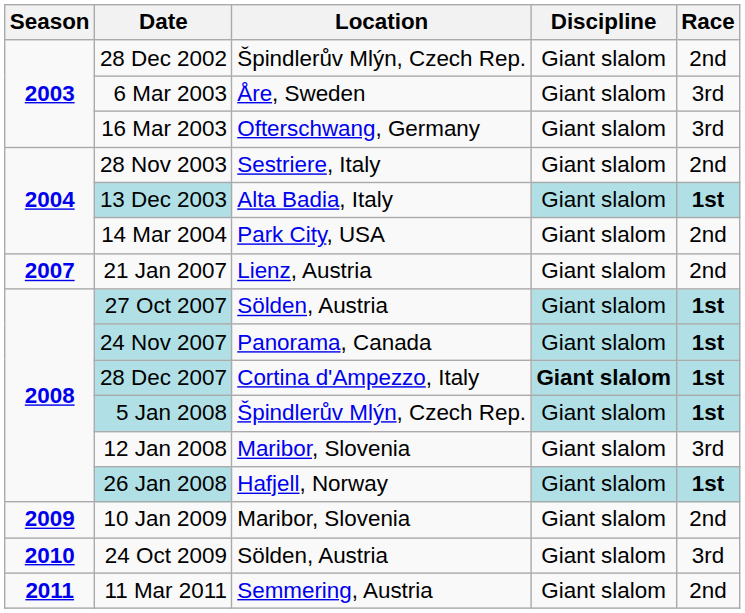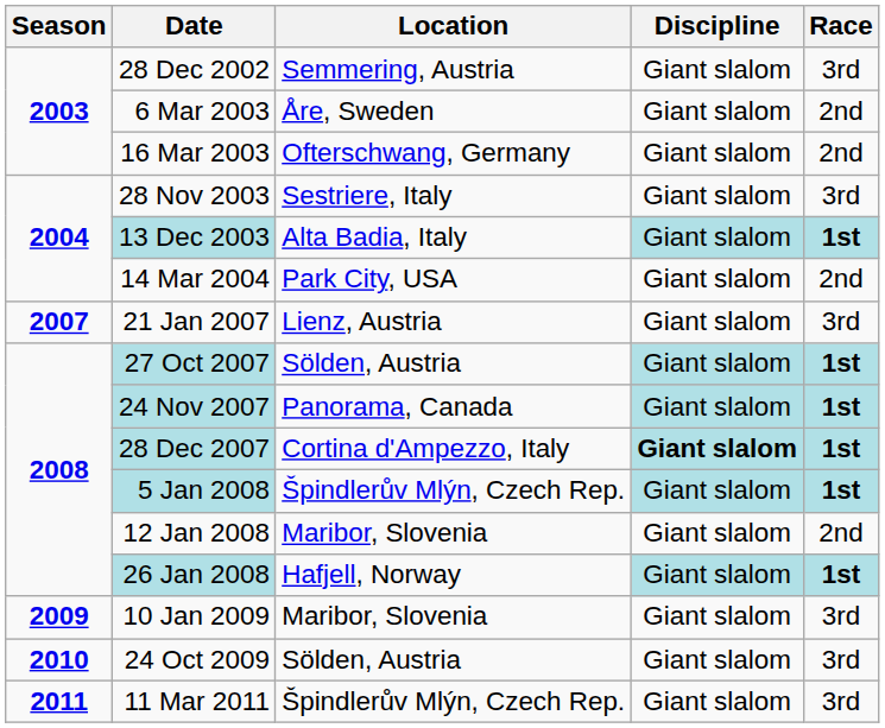28 Dec 2002 | Location: Špindlerův Mlýn, Czech Rep. -> Semmering, Austria
28 Dec 2002 | Race: 2nd -> 3rd
6 Mar 2003 | Race: 3rd -> 2nd
16 Mar 2003 | Race: 3rd -> 2nd
28 Nov 2003 | Race: 2nd -> 3rd
21 Jan 2007 | Race: 2nd -> 3rd
12 Jan 2008 | Race: 3rd -> 2nd
10 Jan 2009 | Race: 2nd -> 3rd
11 Mar 2011 | Location: Semmering, Austria -> Špindlerův Mlýn, Czech Rep.
11 Mar 2011 | Race: 2nd -> 3rd
